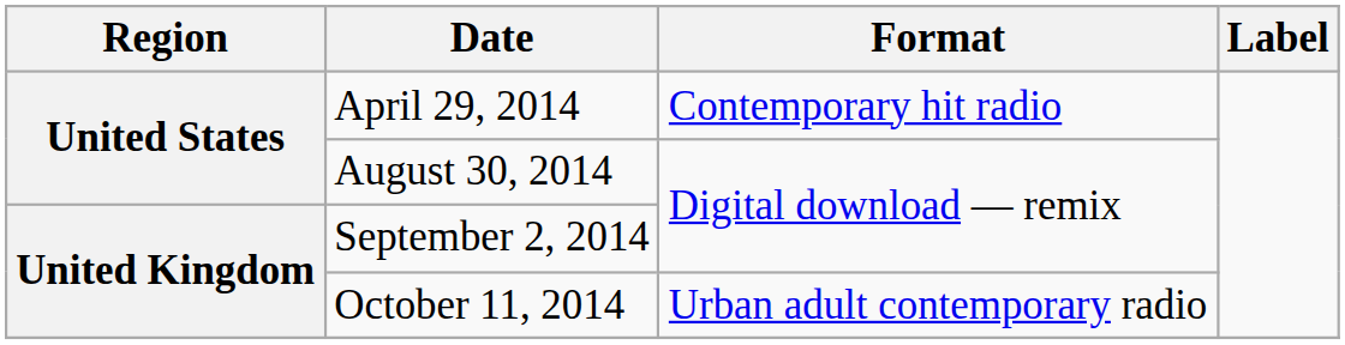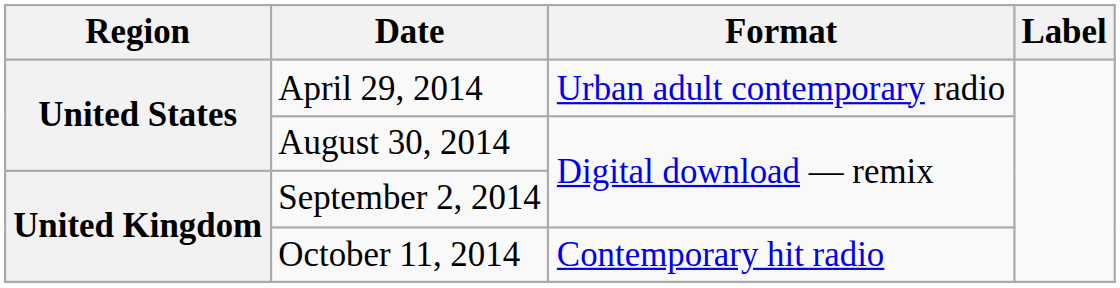April 29, 2014 | Format: Contemporary hit radio -> Urban adult contemporary radio
October 11, 2014 | Format: Urban adult contemporary radio -> Contemporary hit radio
